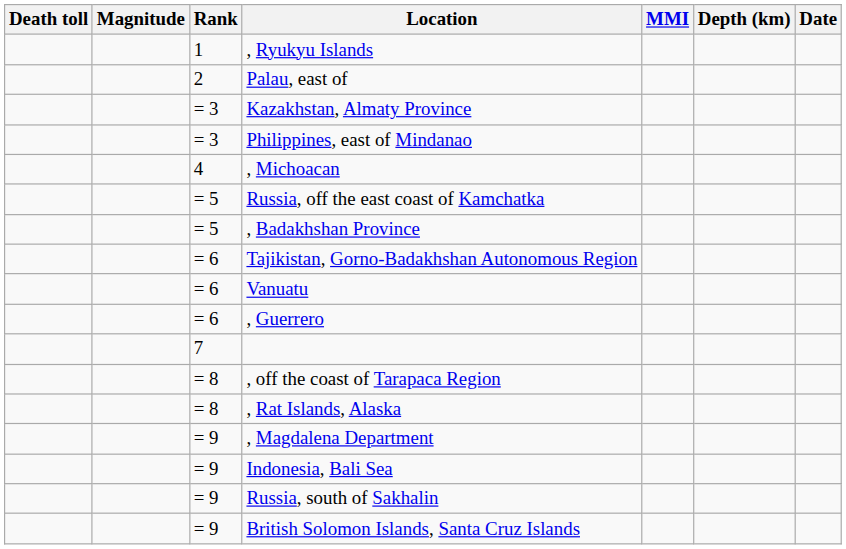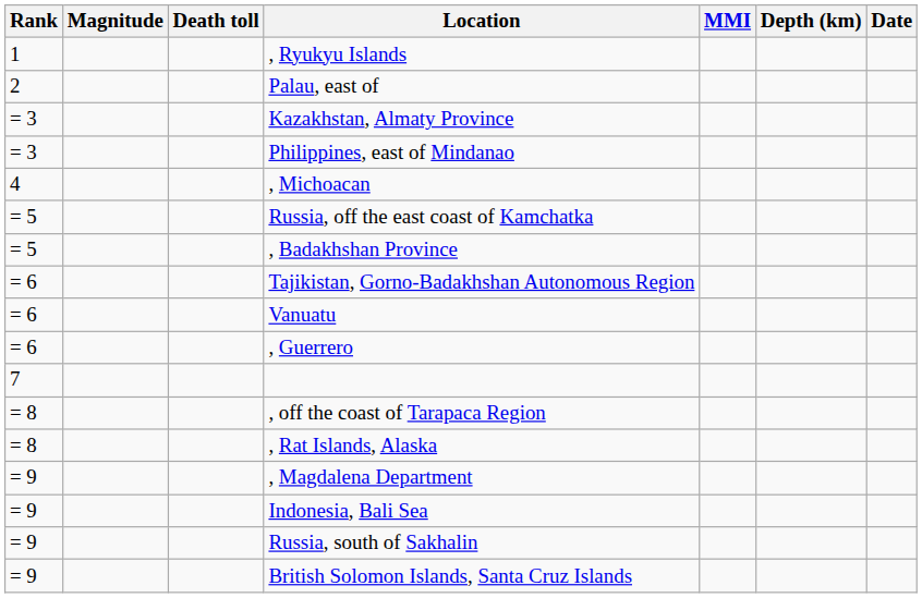columns swapped: Rank <-> Death toll
